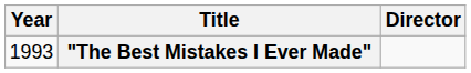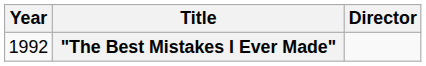"The Best Mistakes I Ever Made" | Year: 1993 -> 1992
